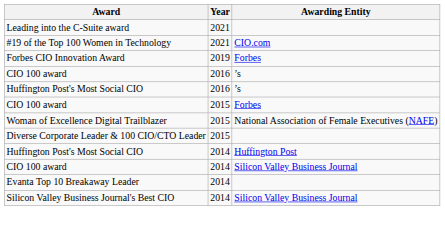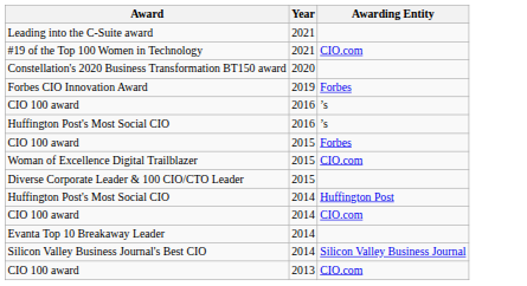+ row: Constellation's 2020 Business Transformation BT150 award | 2020
Woman of Excellence Digital Trailblazer | Awarding Entity: National Association of Female Executives (NAFE) -> CIO.com
CIO 100 award / 2014 | Awarding Entity: Silicon Valley Business Journal -> CIO.com
+ row: CIO 100 award | 2013 | CIO.com
